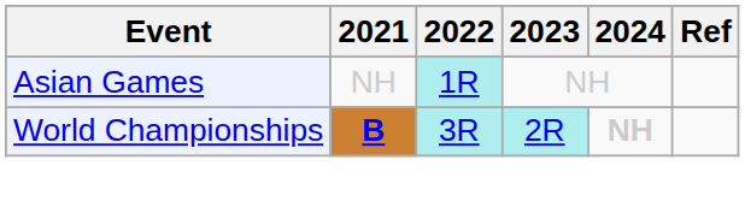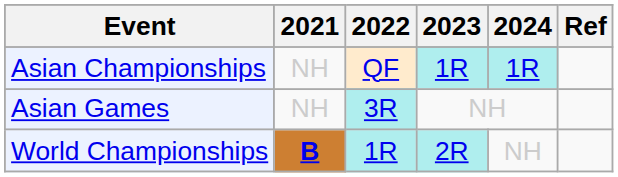+ row: Asian Championships | NH | QF | 1R | 1R
Asian Games | 2022: 1R -> 3R
World Championships | 2022: 3R -> 1R
World Championships | 2024: bold -> normal
